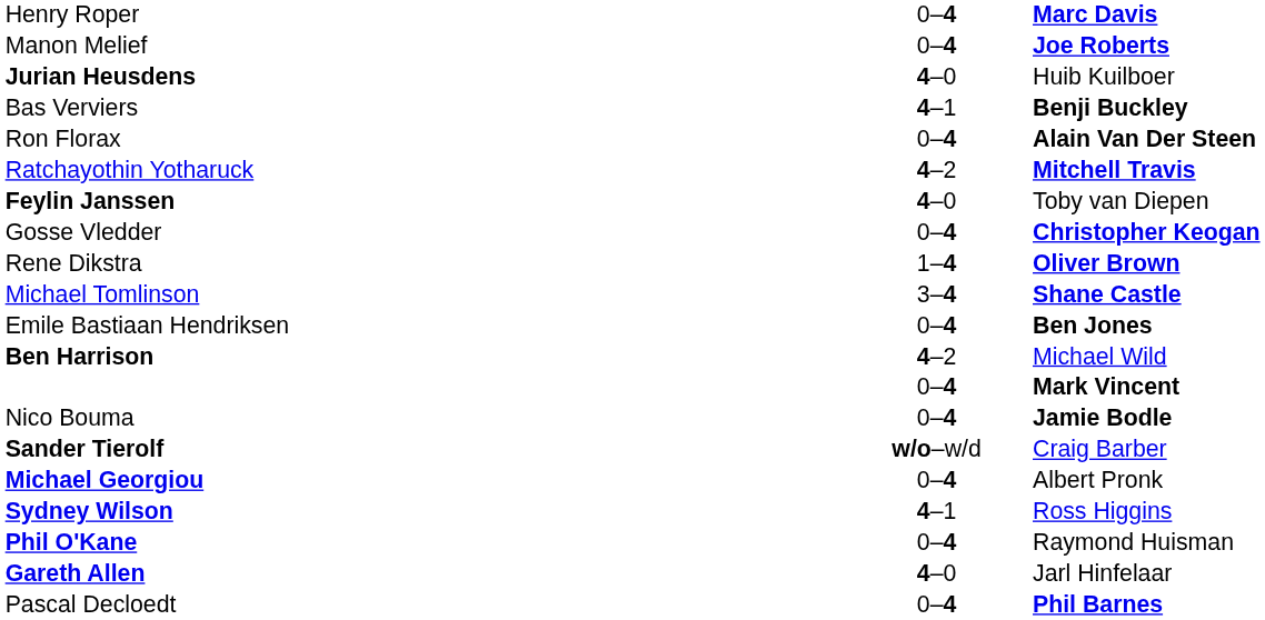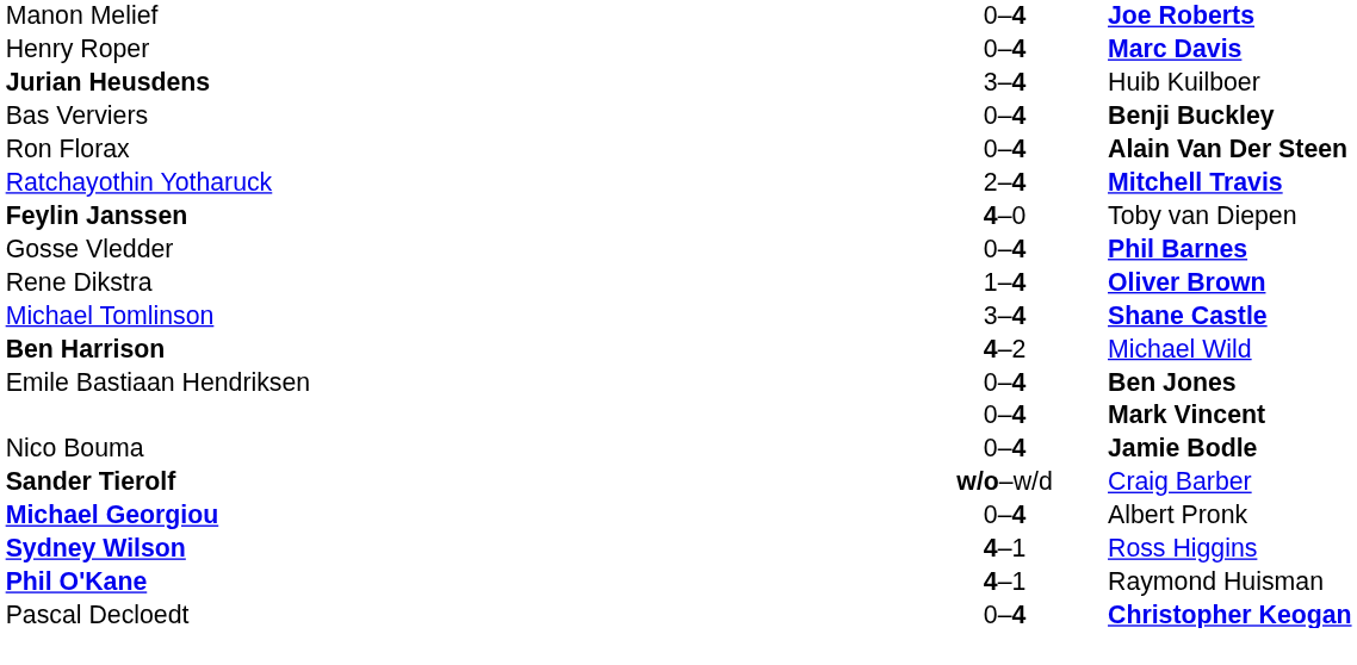rows swapped: Manon Melief <-> Henry Roper
Jurian Heusdens | column 2: 4–0 -> 3–4
Bas Verviers | column 2: 4–1 -> 0–4
Ratchayothin Yotharuck | column 2: 4–2 -> 2–4
Gosse Vledder | column 3: Christopher Keogan -> Phil Barnes
rows swapped: Ben Harrison <-> Emile Bastiaan Hendriksen
Phil O'Kane | column 2: 0–4 -> 4–1
- row: Gareth Allen | 4–0 | Jarl Hinfelaar
Pascal Decloedt | column 3: Phil Barnes -> Christopher Keogan
